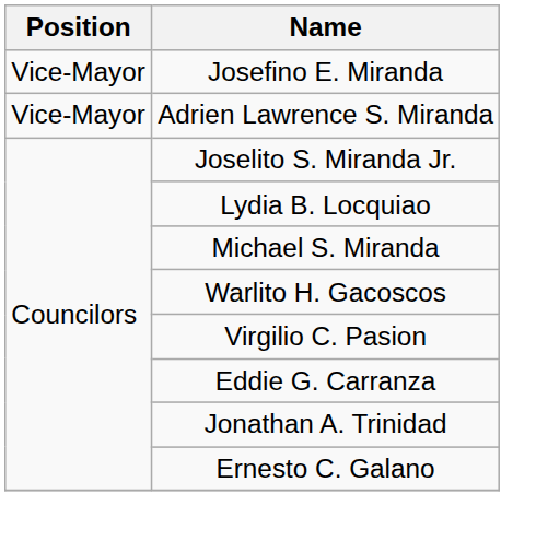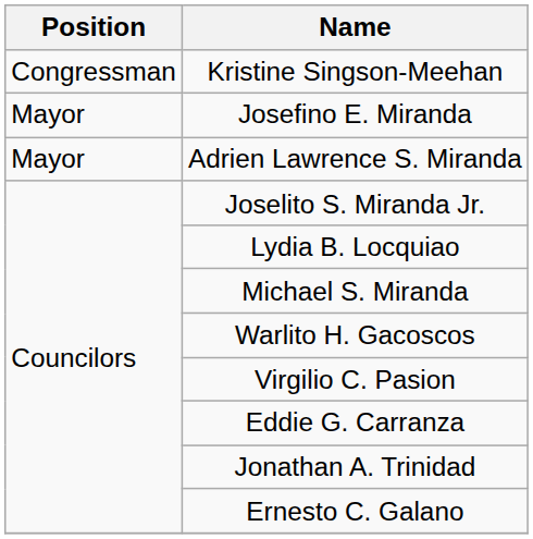+ row: Congressman | Kristine Singson-Meehan
Josefino E. Miranda | Position: Vice-Mayor -> Mayor
Adrien Lawrence S. Miranda | Position: Vice-Mayor -> Mayor
